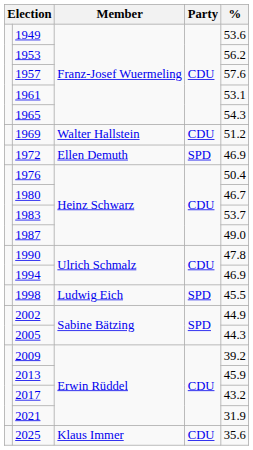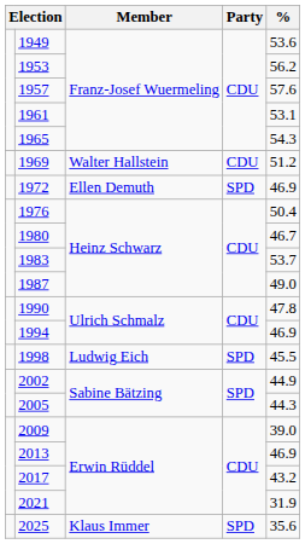2009 | %: 39.2 -> 39.0
2013 | %: 45.9 -> 46.9
2025 | Party: CDU -> SPD
